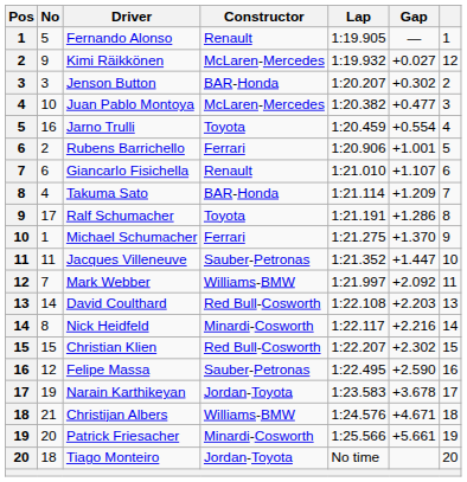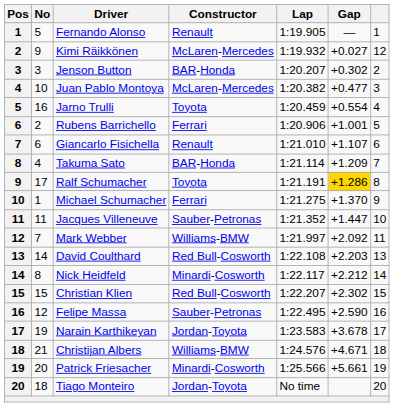Ralf Schumacher | Gap: no background -> gold background
Nick Heidfeld | Gap: +2.216 -> +2.212
